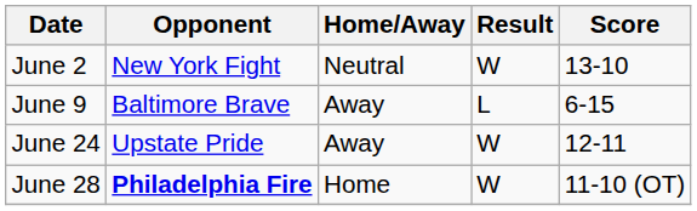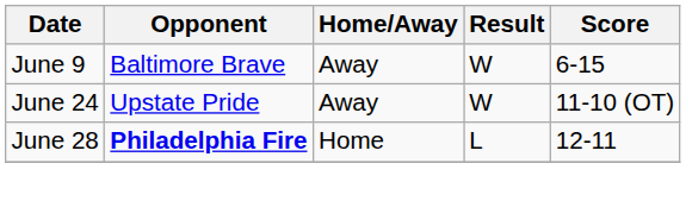- row: June 2 | New York Fight | Neutral | W | 13-10
June 9 | Result: L -> W
June 24 | Score: 12-11 -> 11-10 (OT)
June 28 | Result: W -> L
June 28 | Score: 11-10 (OT) -> 12-11
